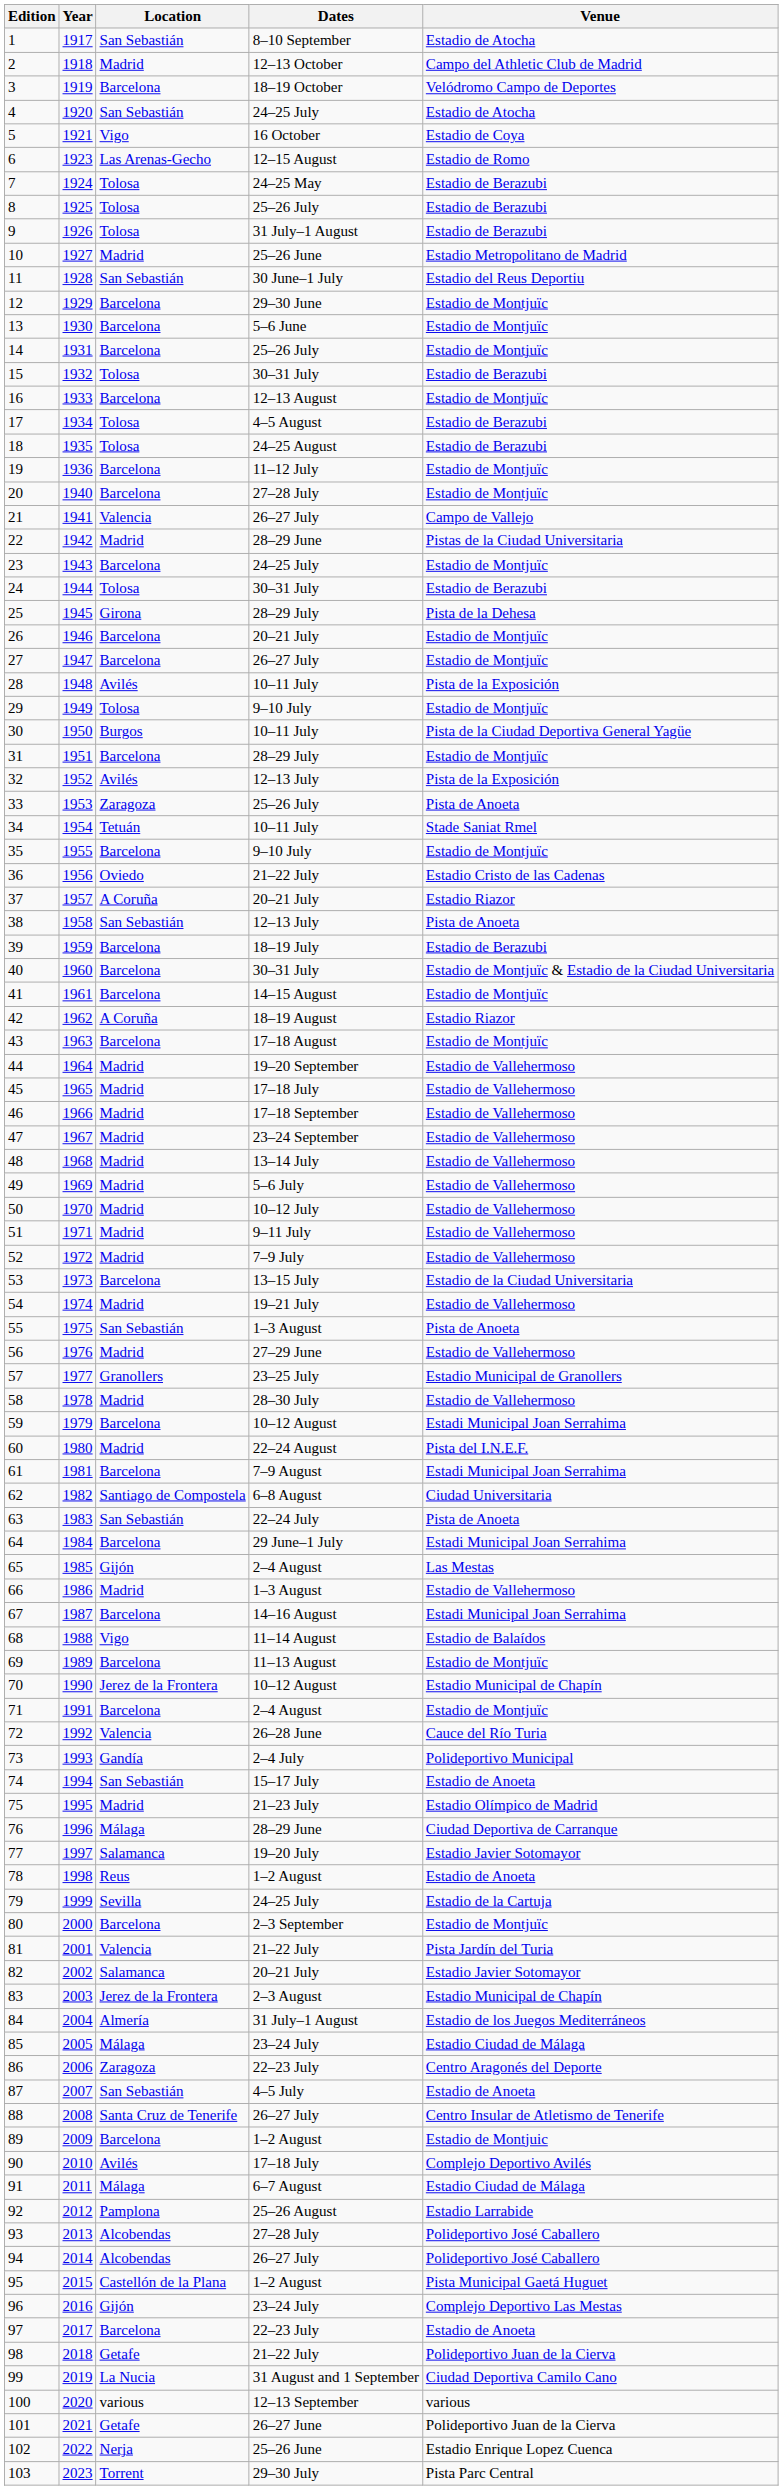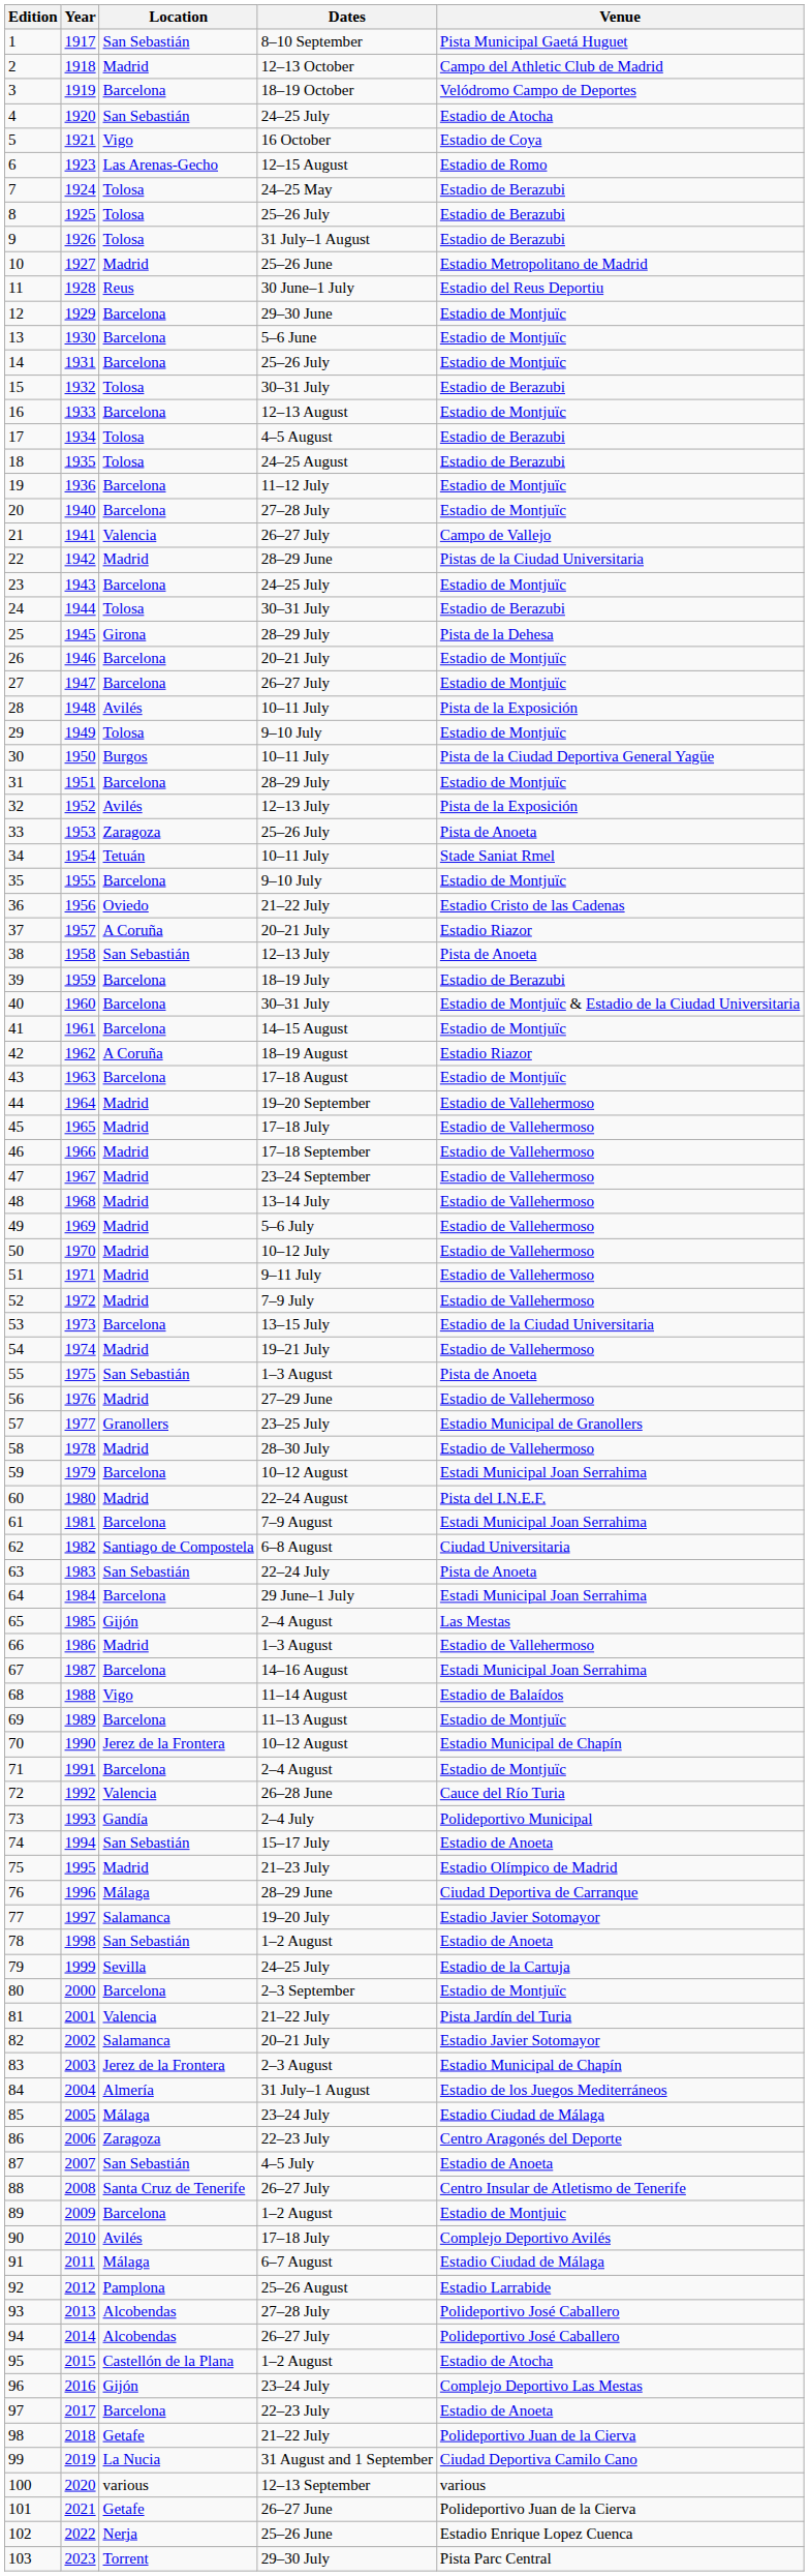1 | Venue: Estadio de Atocha -> Pista Municipal Gaetá Huguet
11 | Location: San Sebastián -> Reus
78 | Location: Reus -> San Sebastián
95 | Venue: Pista Municipal Gaetá Huguet -> Estadio de Atocha
